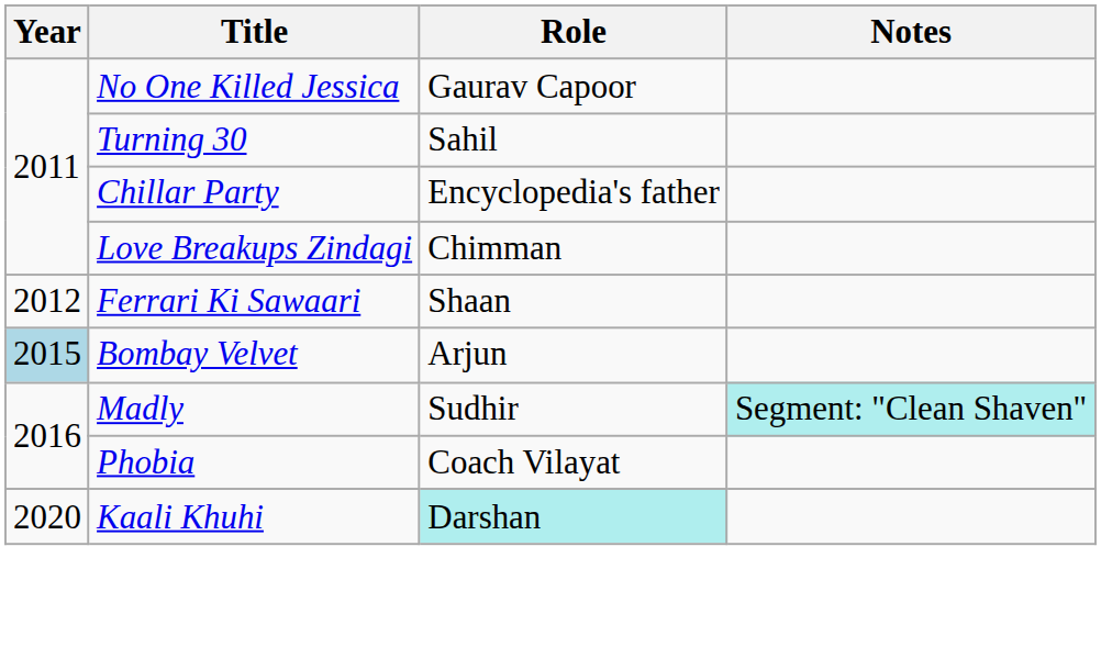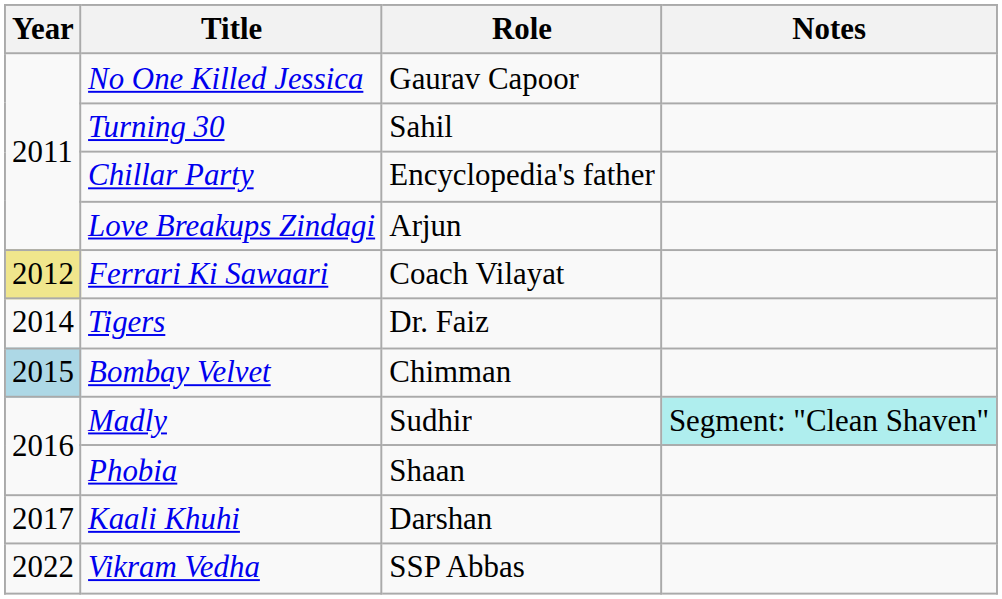Love Breakups Zindagi | Role: Chimman -> Arjun
Ferrari Ki Sawaari | Year: no background -> khaki background
Ferrari Ki Sawaari | Role: Shaan -> Coach Vilayat
+ row: 2014 | Tigers | Dr. Faiz
Bombay Velvet | Role: Arjun -> Chimman
Phobia | Role: Coach Vilayat -> Shaan
Kaali Khuhi | Year: 2020 -> 2017
Kaali Khuhi | Role: paleturquoise background -> no background
+ row: 2022 | Vikram Vedha | SSP Abbas
